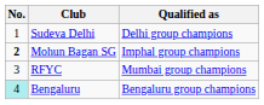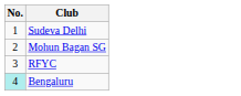- column: Qualified as | Delhi group champions | Imphal group champions | Mumbai group champions | Bengaluru group champions
Mohun Bagan SG | No.: bold -> normal
